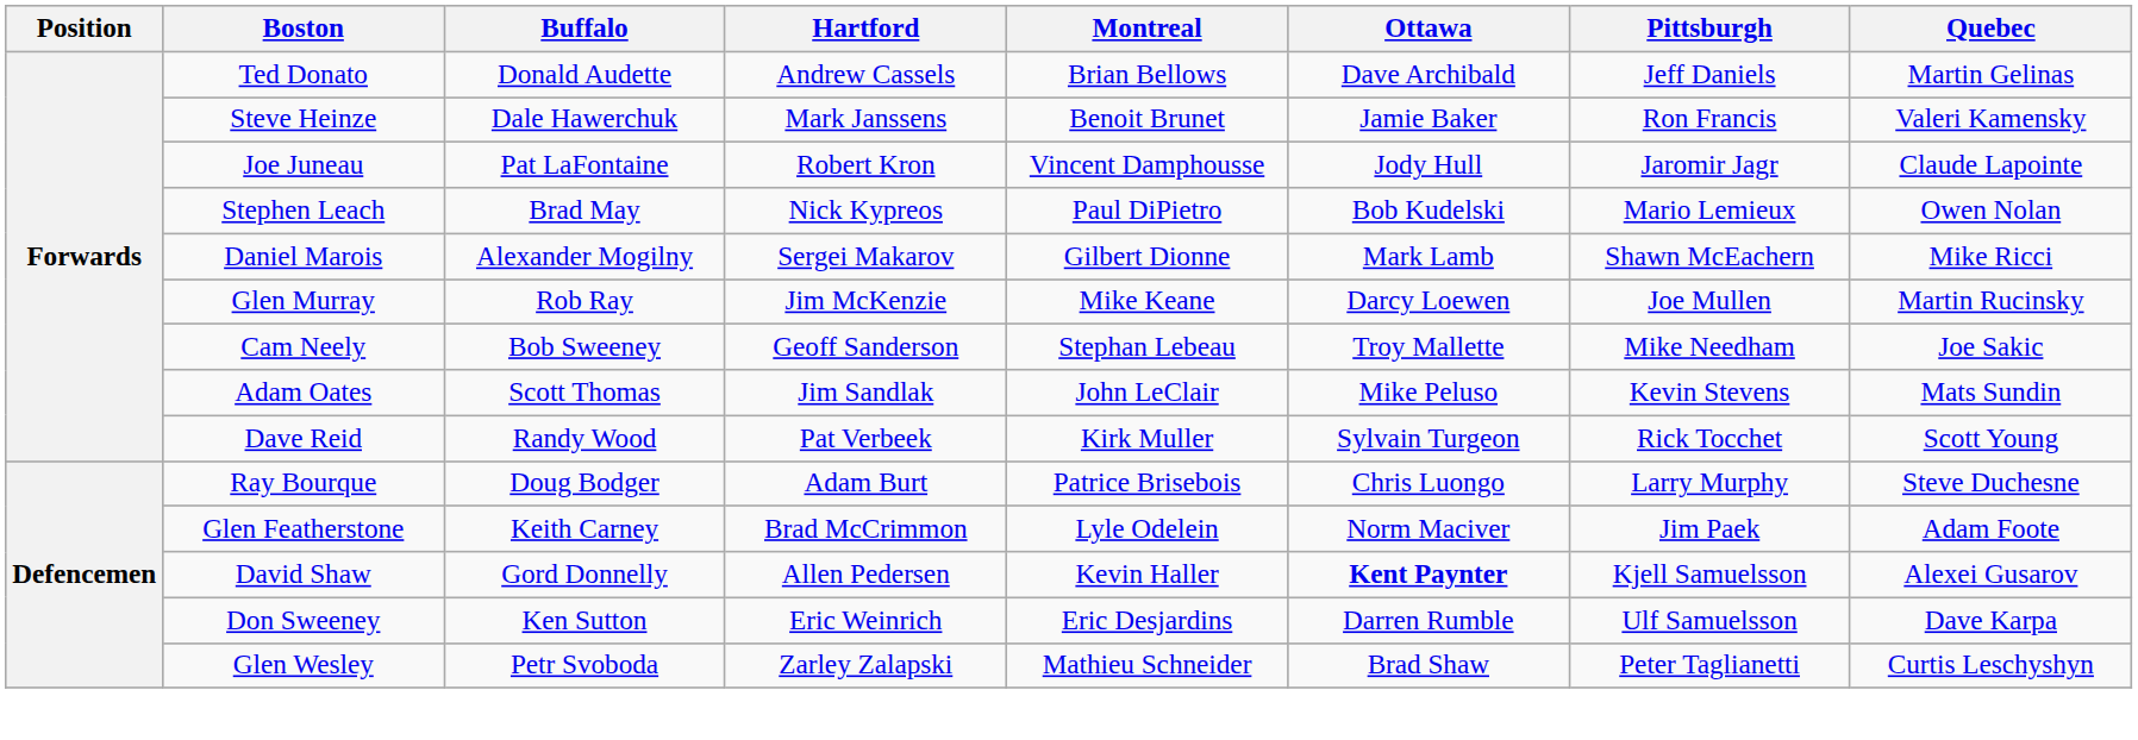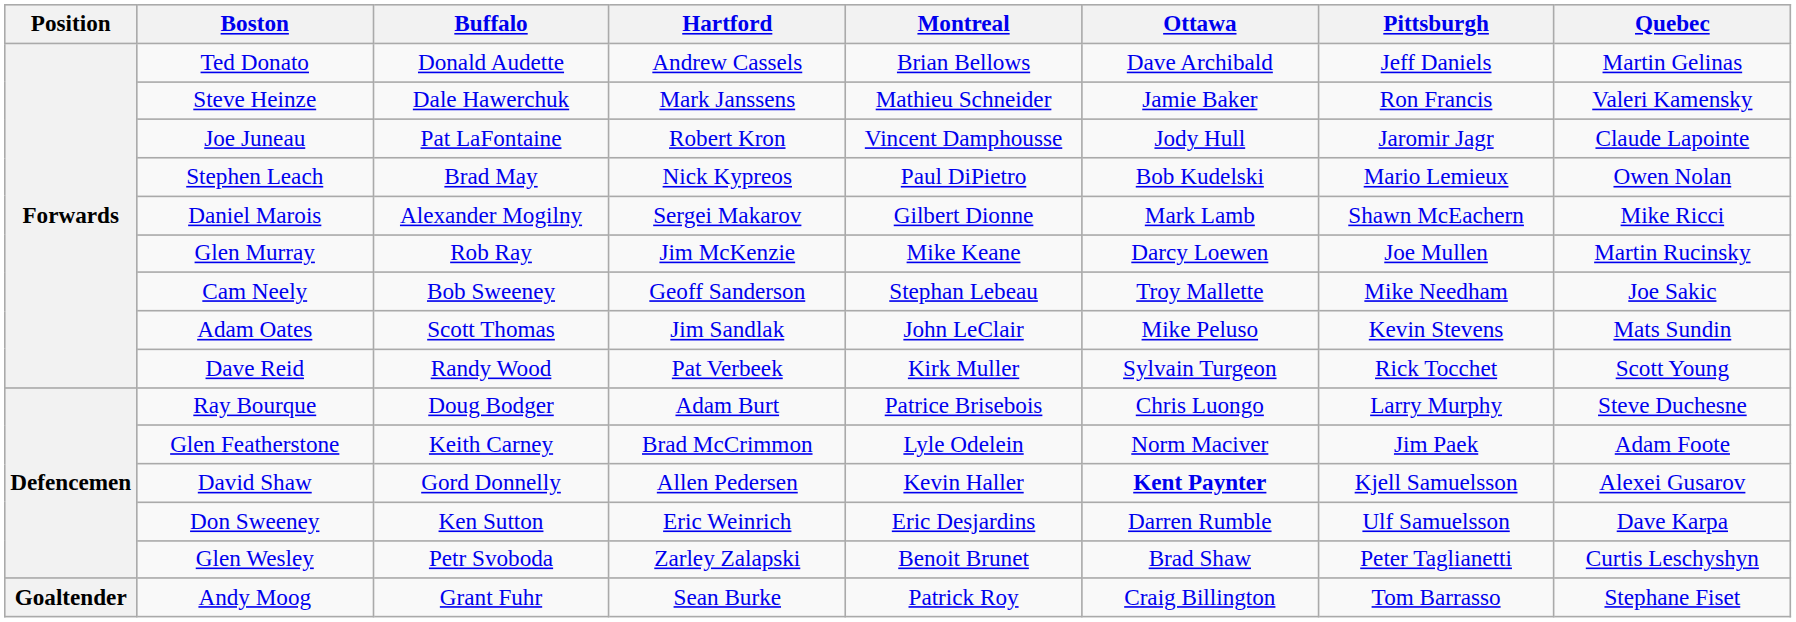Steve Heinze | Montreal: Benoit Brunet -> Mathieu Schneider
Glen Wesley | Montreal: Mathieu Schneider -> Benoit Brunet
+ row: Goaltender | Andy Moog | Grant Fuhr | Sean Burke | Patrick Roy | Craig Billington | Tom Barrasso | Stephane Fiset
